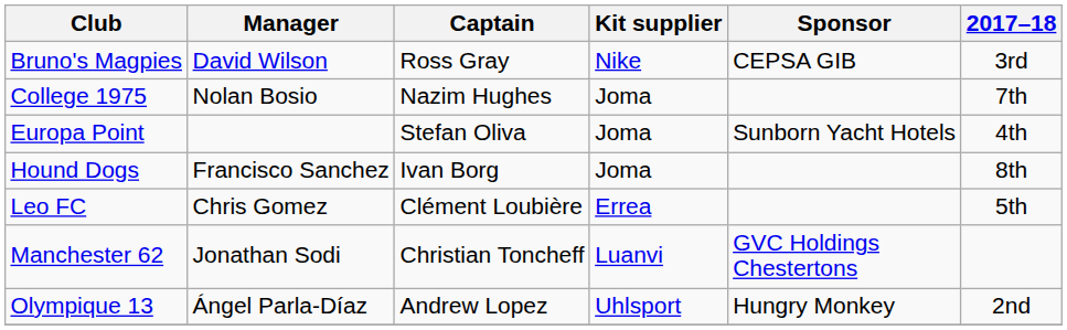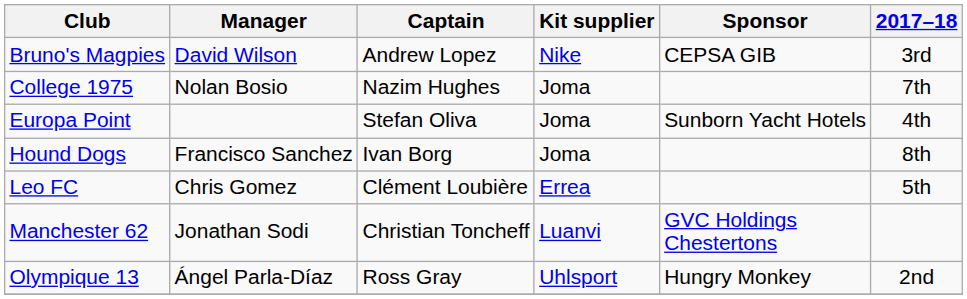Bruno's Magpies | Captain: Ross Gray -> Andrew Lopez
Olympique 13 | Captain: Andrew Lopez -> Ross Gray
